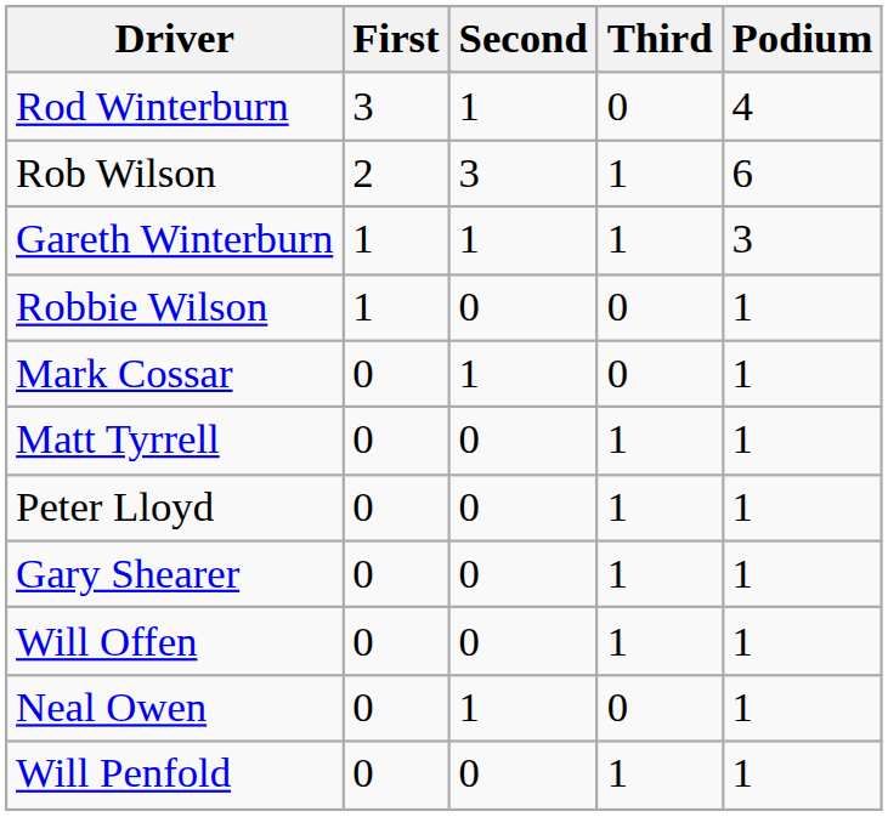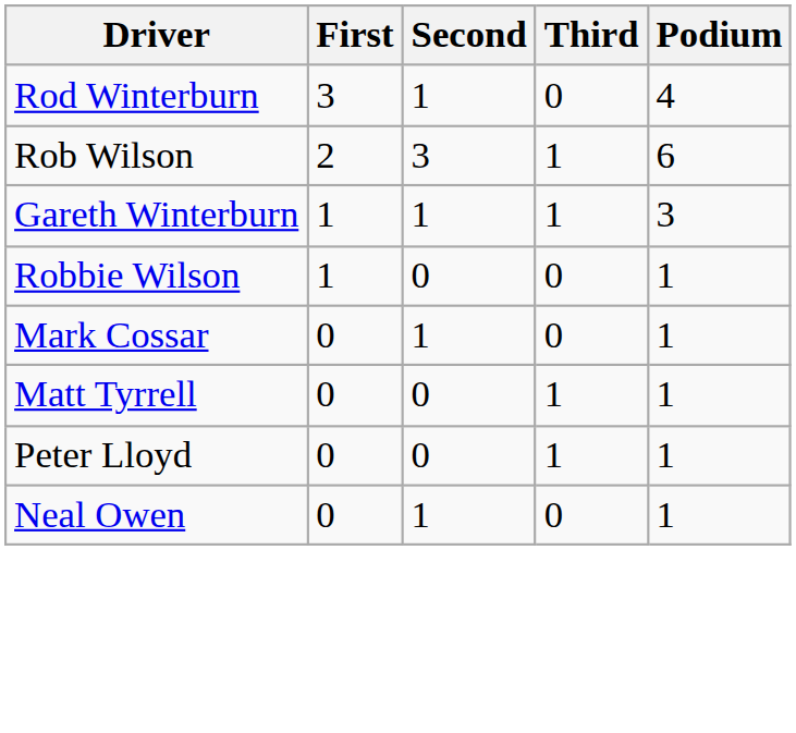- row: Gary Shearer | 0 | 0 | 1 | 1
- row: Will Offen | 0 | 0 | 1 | 1
- row: Will Penfold | 0 | 0 | 1 | 1
